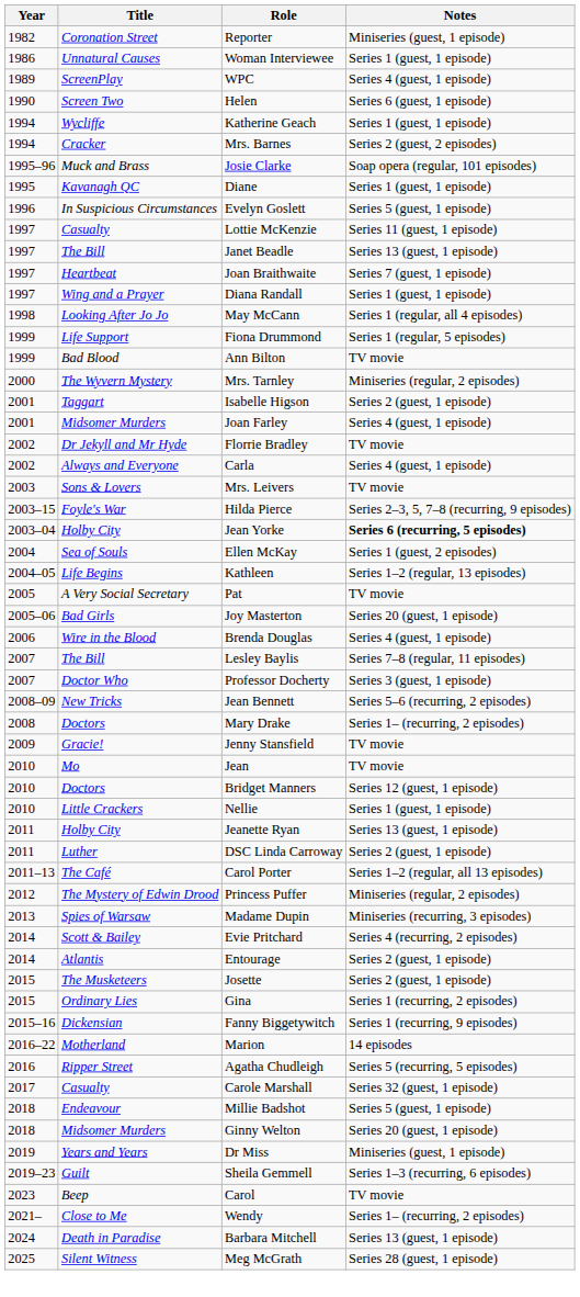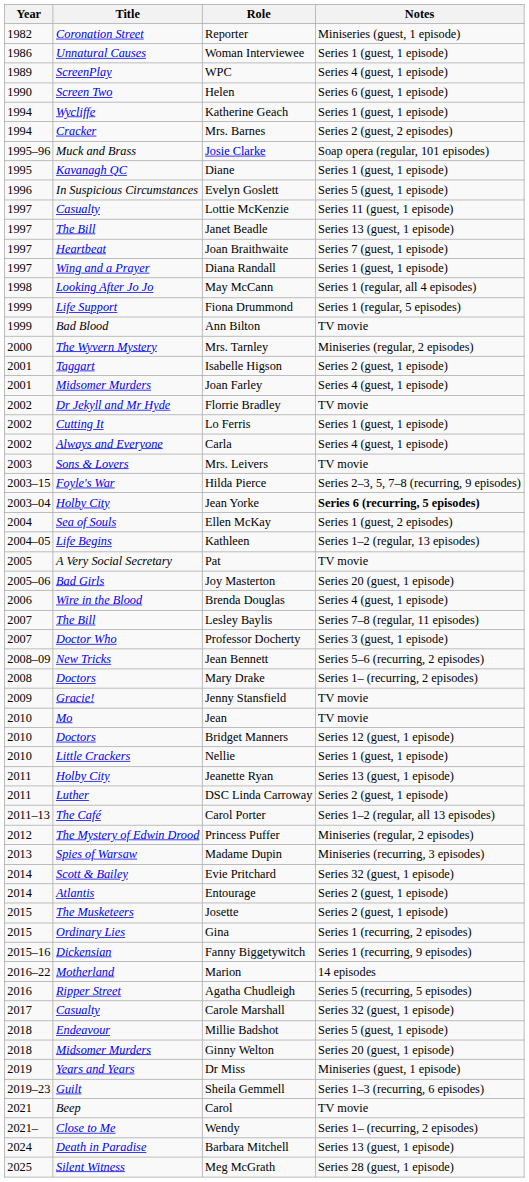+ row: 2002 | Cutting It | Lo Ferris | Series 1 (guest, 1 episode)
Evie Pritchard | Notes: Series 4 (recurring, 2 episodes) -> Series 32 (guest, 1 episode)
Carol | Year: 2023 -> 2021
